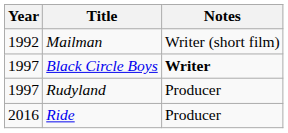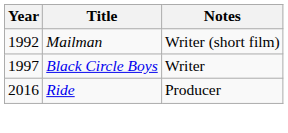Black Circle Boys | Notes: bold -> normal
- row: 1997 | Rudyland | Producer
